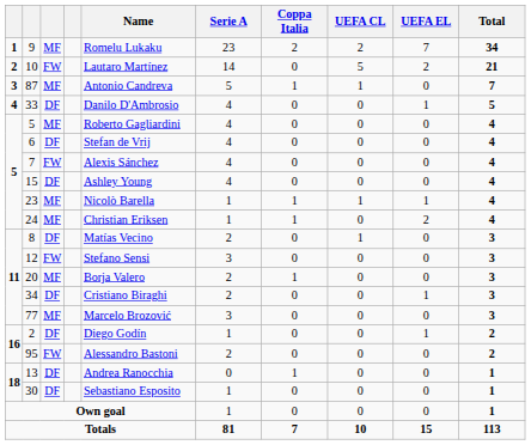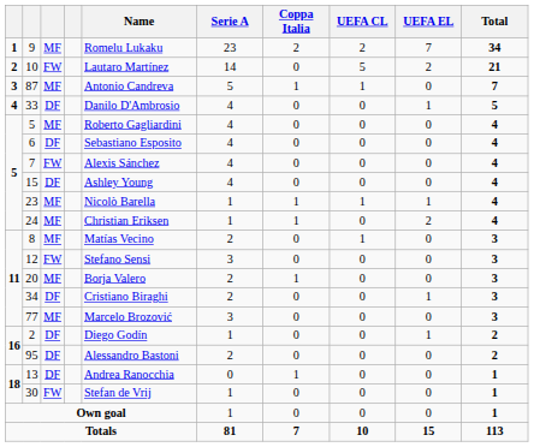6 | Name: Stefan de Vrij -> Sebastiano Esposito
8 | column 3: DF -> MF
95 | column 3: FW -> DF
30 | column 3: DF -> FW
30 | Name: Sebastiano Esposito -> Stefan de Vrij
